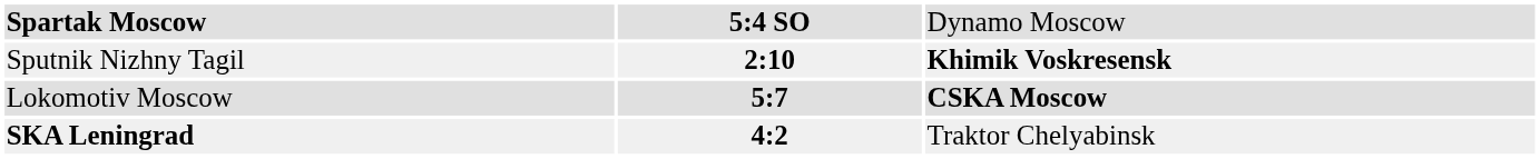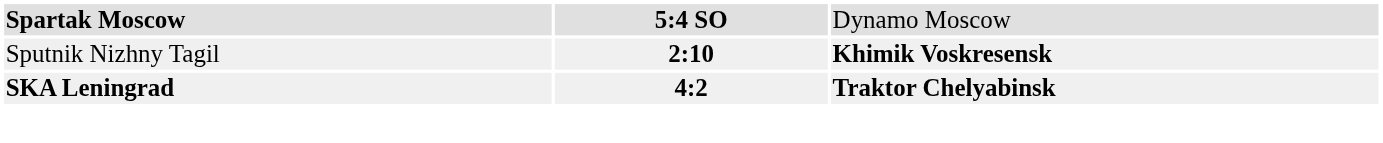- row: Lokomotiv Moscow | 5:7 | CSKA Moscow
SKA Leningrad | column 3: normal -> bold
